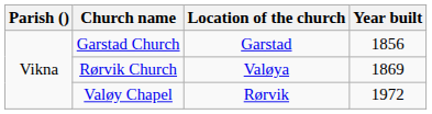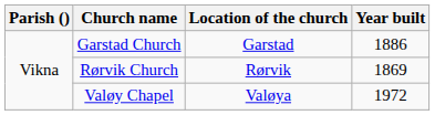Garstad Church | Year built: 1856 -> 1886
Rørvik Church | Location of the church: Valøya -> Rørvik
Valøy Chapel | Location of the church: Rørvik -> Valøya
